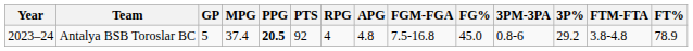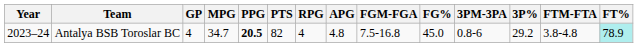Antalya BSB Toroslar BC | GP: 5 -> 4
Antalya BSB Toroslar BC | MPG: 37.4 -> 34.7
Antalya BSB Toroslar BC | PTS: 92 -> 82
Antalya BSB Toroslar BC | FT%: no background -> paleturquoise background
